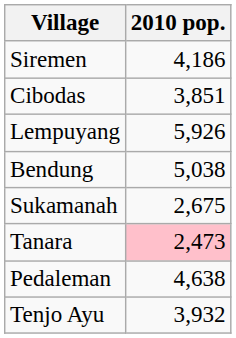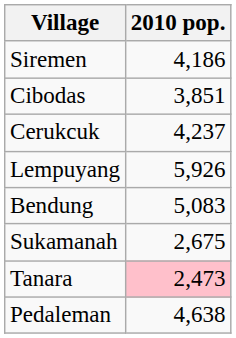+ row: Cerukcuk | 4,237
Bendung | 2010 pop.: 5,038 -> 5,083
- row: Tenjo Ayu | 3,932
